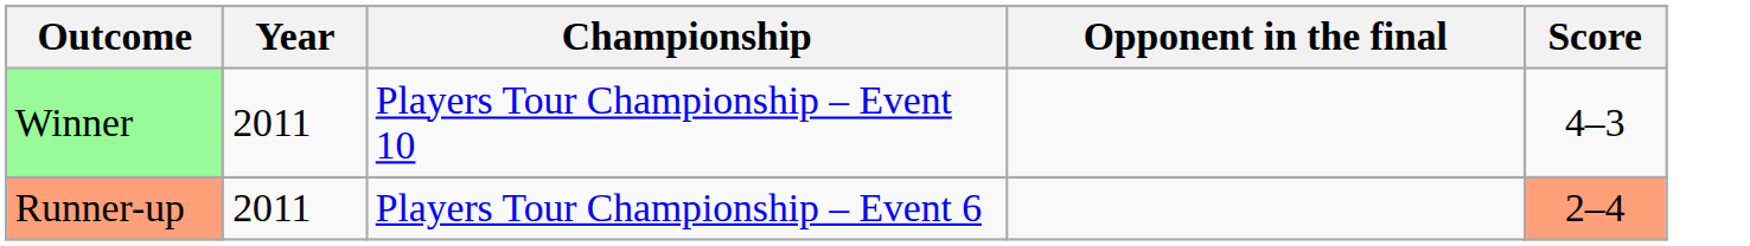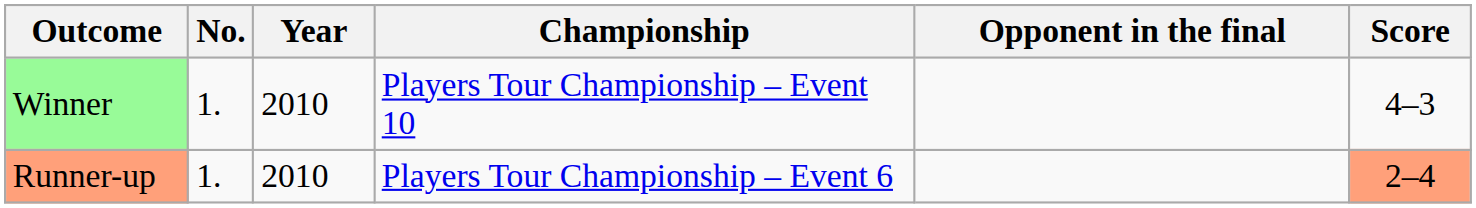+ column: No. | 1. | 1.
Winner | Year: 2011 -> 2010
Runner-up | Year: 2011 -> 2010
